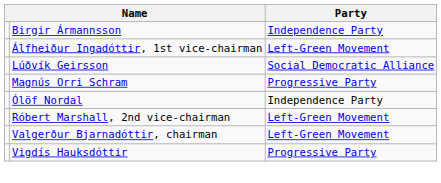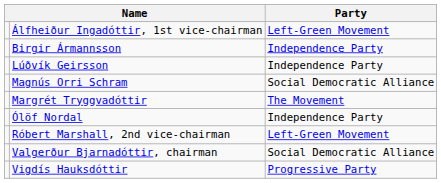rows swapped: Álfheiður Ingadóttir, 1st vice-chairman <-> Birgir Ármannsson
Lúðvík Geirsson | Party: Social Democratic Alliance -> Independence Party
Magnús Orri Schram | Party: Progressive Party -> Social Democratic Alliance
+ row: Margrét Tryggvadóttir | The Movement
Valgerður Bjarnadóttir, chairman | Party: Left-Green Movement -> Social Democratic Alliance
